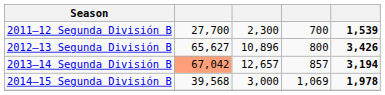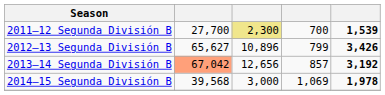2011–12 Segunda División B | column 3: no background -> khaki background
2012–13 Segunda División B | column 4: 800 -> 799
2013–14 Segunda División B | column 3: 12,657 -> 12,656
2013–14 Segunda División B | column 5: 3,194 -> 3,192
